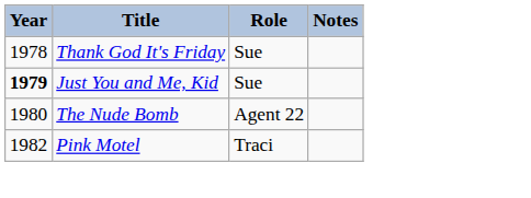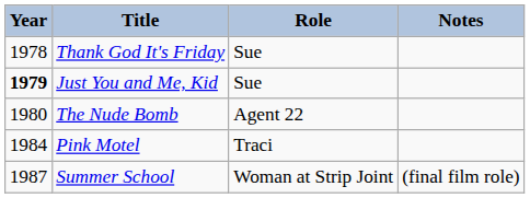Pink Motel | Year: 1982 -> 1984
+ row: 1987 | Summer School | Woman at Strip Joint | (final film role)
